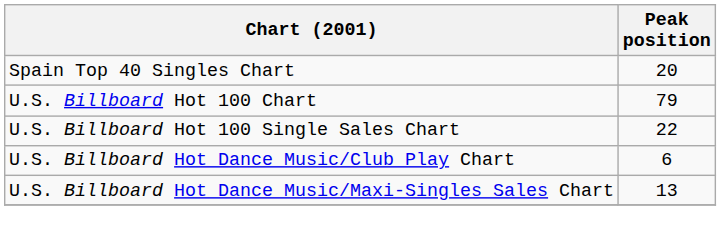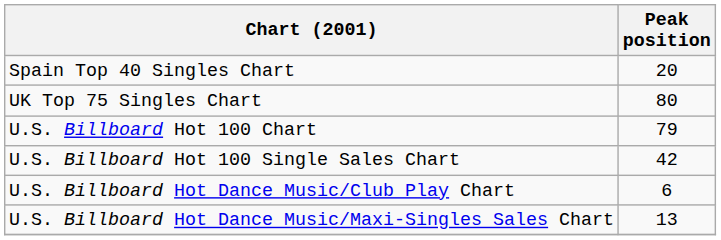+ row: UK Top 75 Singles Chart | 80
U.S. Billboard Hot 100 Single Sales Chart | Peak position: 22 -> 42
